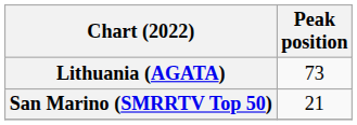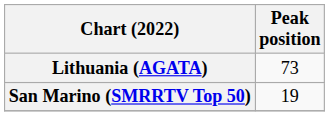San Marino (SMRRTV Top 50) | Peak position: 21 -> 19
